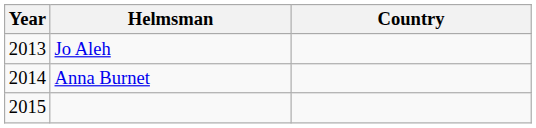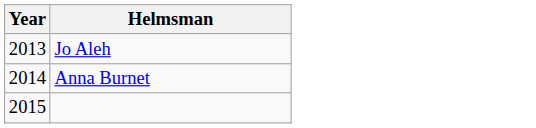- column: Country
